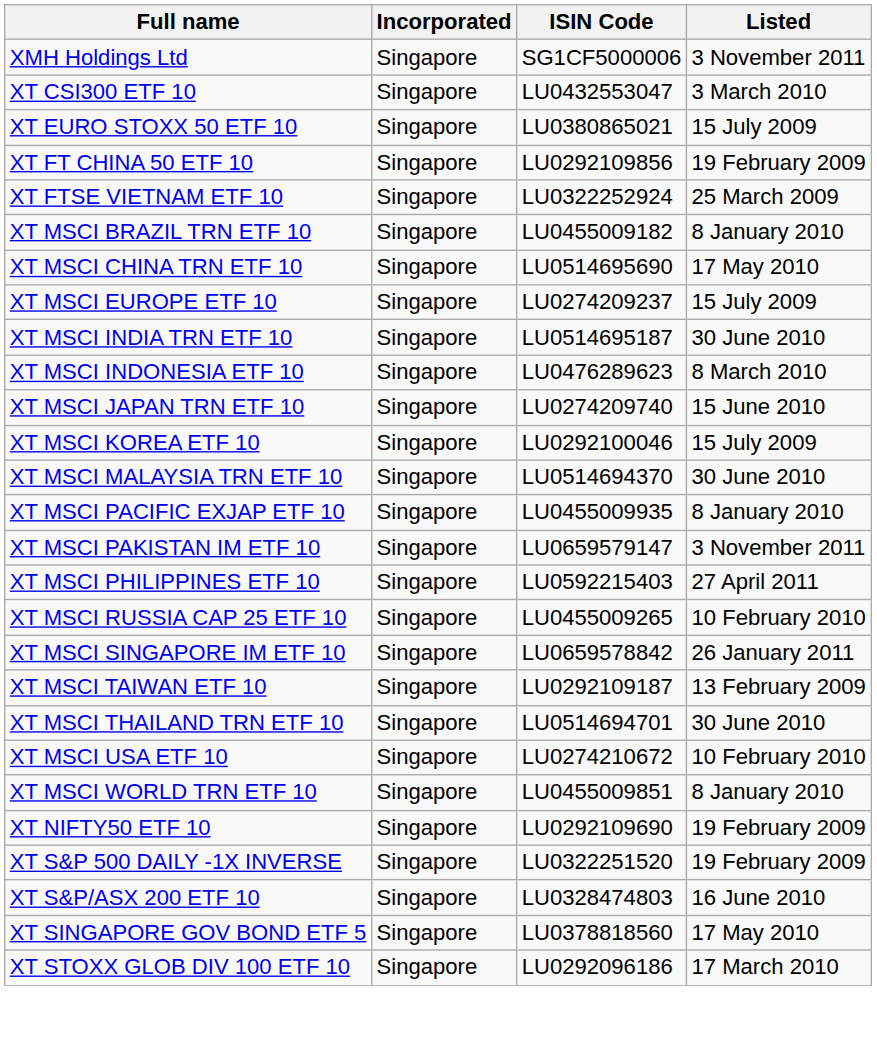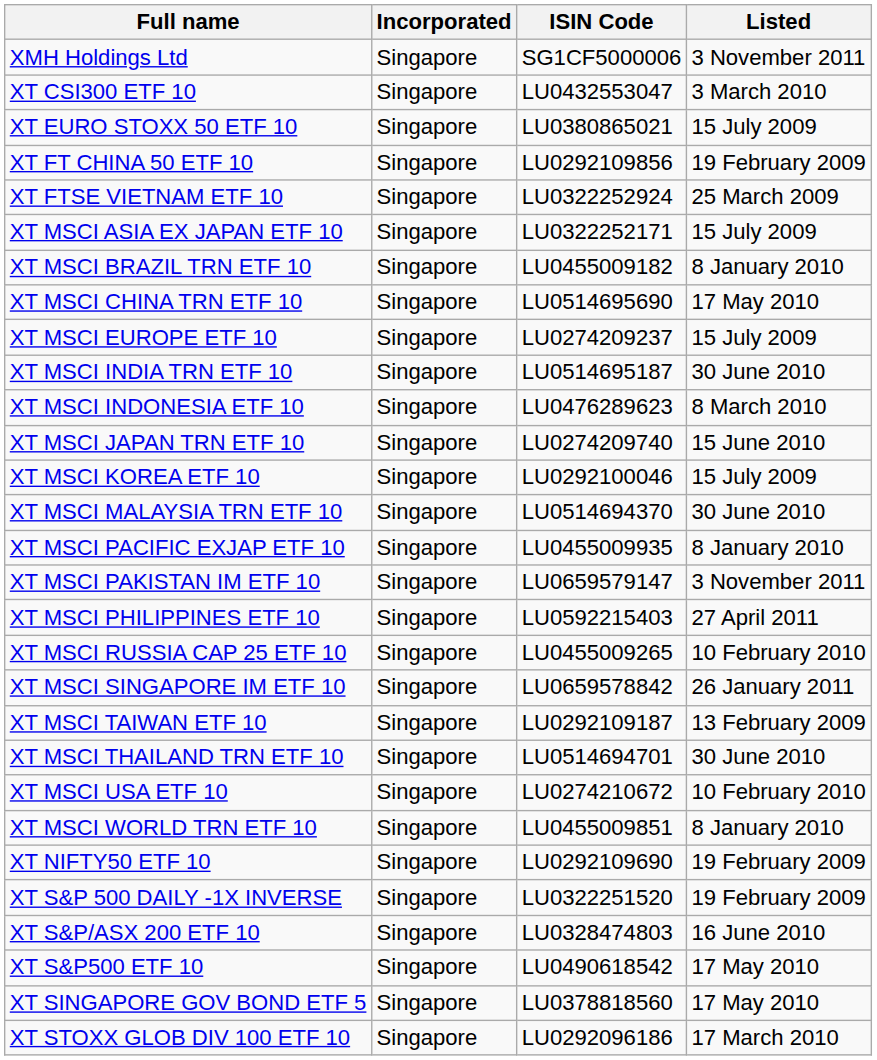+ row: XT MSCI ASIA EX JAPAN ETF 10 | Singapore | LU0322252171 | 15 July 2009
+ row: XT S&P500 ETF 10 | Singapore | LU0490618542 | 17 May 2010
